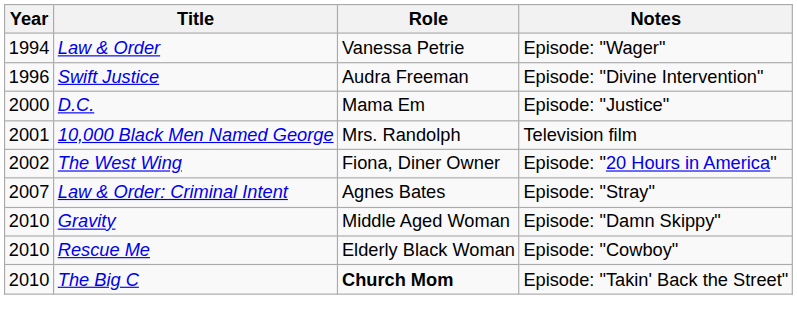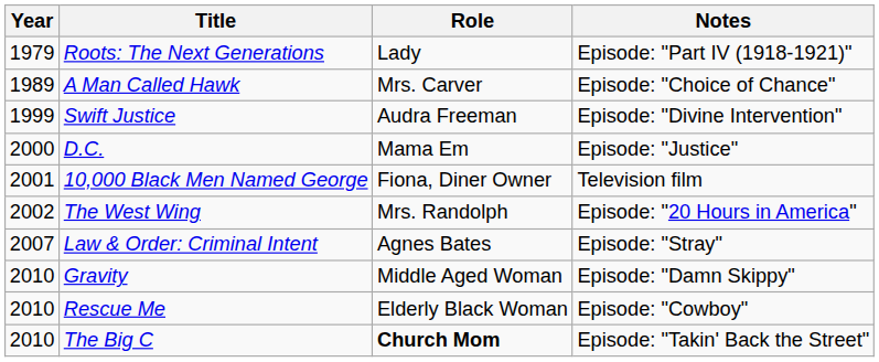+ row: 1979 | Roots: The Next Generations | Lady | Episode: "Part IV (1918-1921)"
+ row: 1989 | A Man Called Hawk | Mrs. Carver | Episode: "Choice of Chance"
- row: 1994 | Law & Order | Vanessa Petrie | Episode: "Wager"
Swift Justice | Year: 1996 -> 1999
10,000 Black Men Named George | Role: Mrs. Randolph -> Fiona, Diner Owner
The West Wing | Role: Fiona, Diner Owner -> Mrs. Randolph
